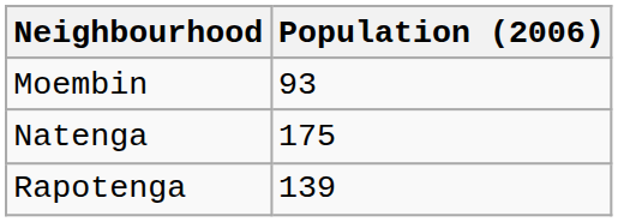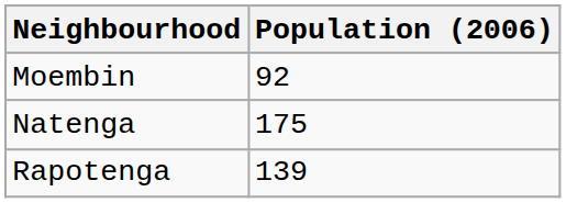Moembin | Population (2006): 93 -> 92
